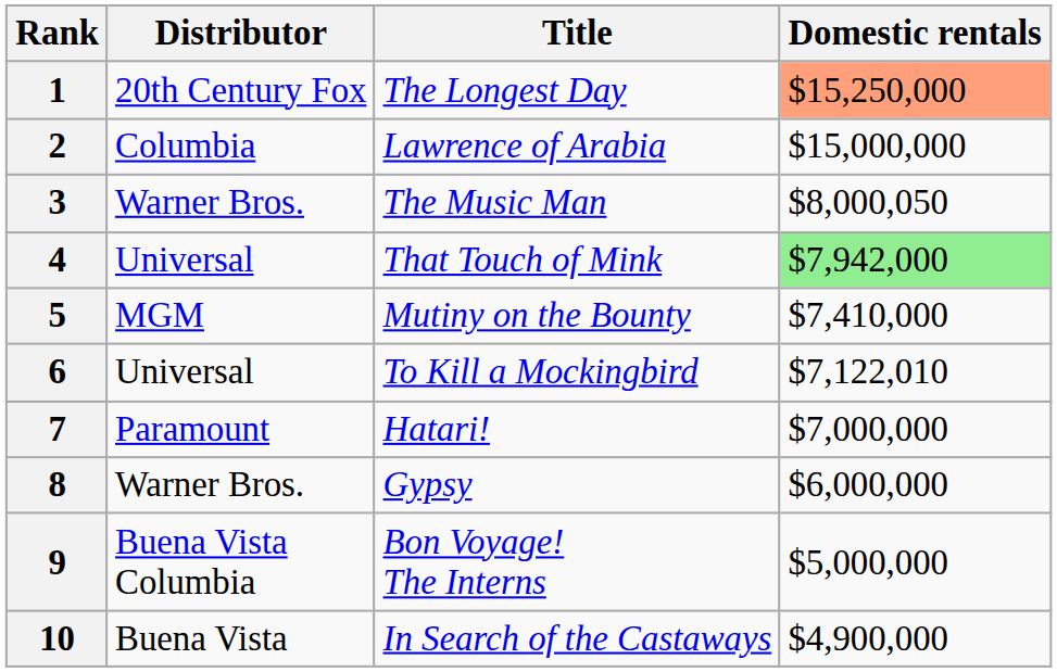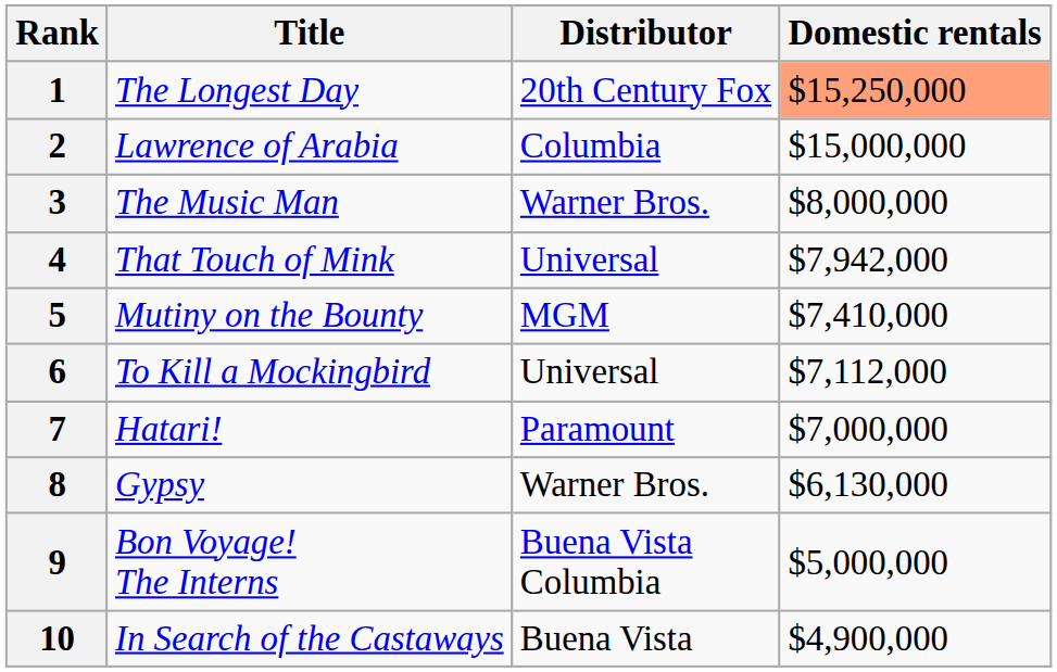columns swapped: Title <-> Distributor
3 | Domestic rentals: $8,000,050 -> $8,000,000
4 | Domestic rentals: lightgreen background -> no background
6 | Domestic rentals: $7,122,010 -> $7,112,000
8 | Domestic rentals: $6,000,000 -> $6,130,000
